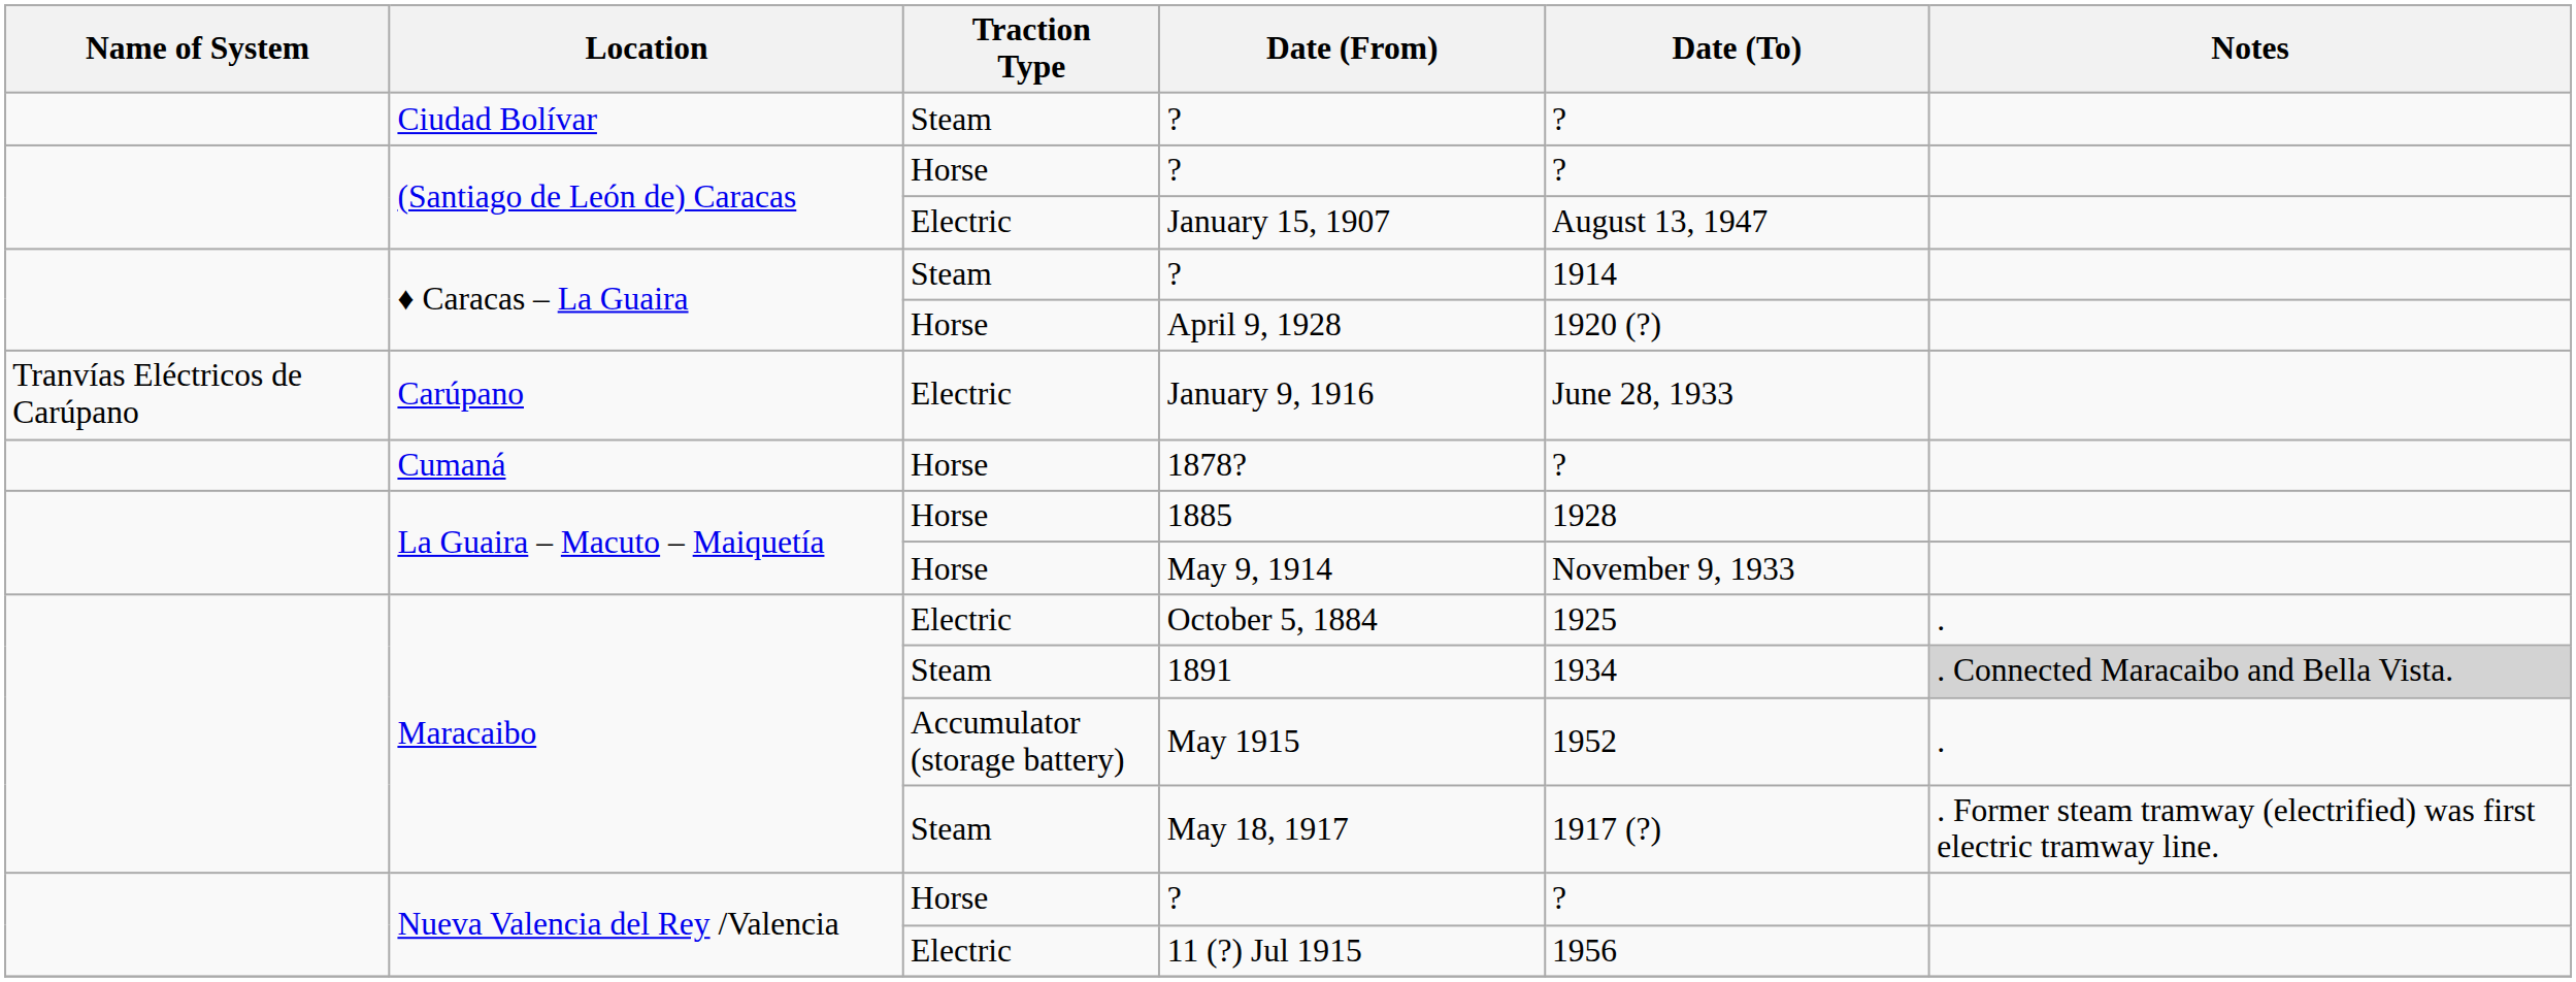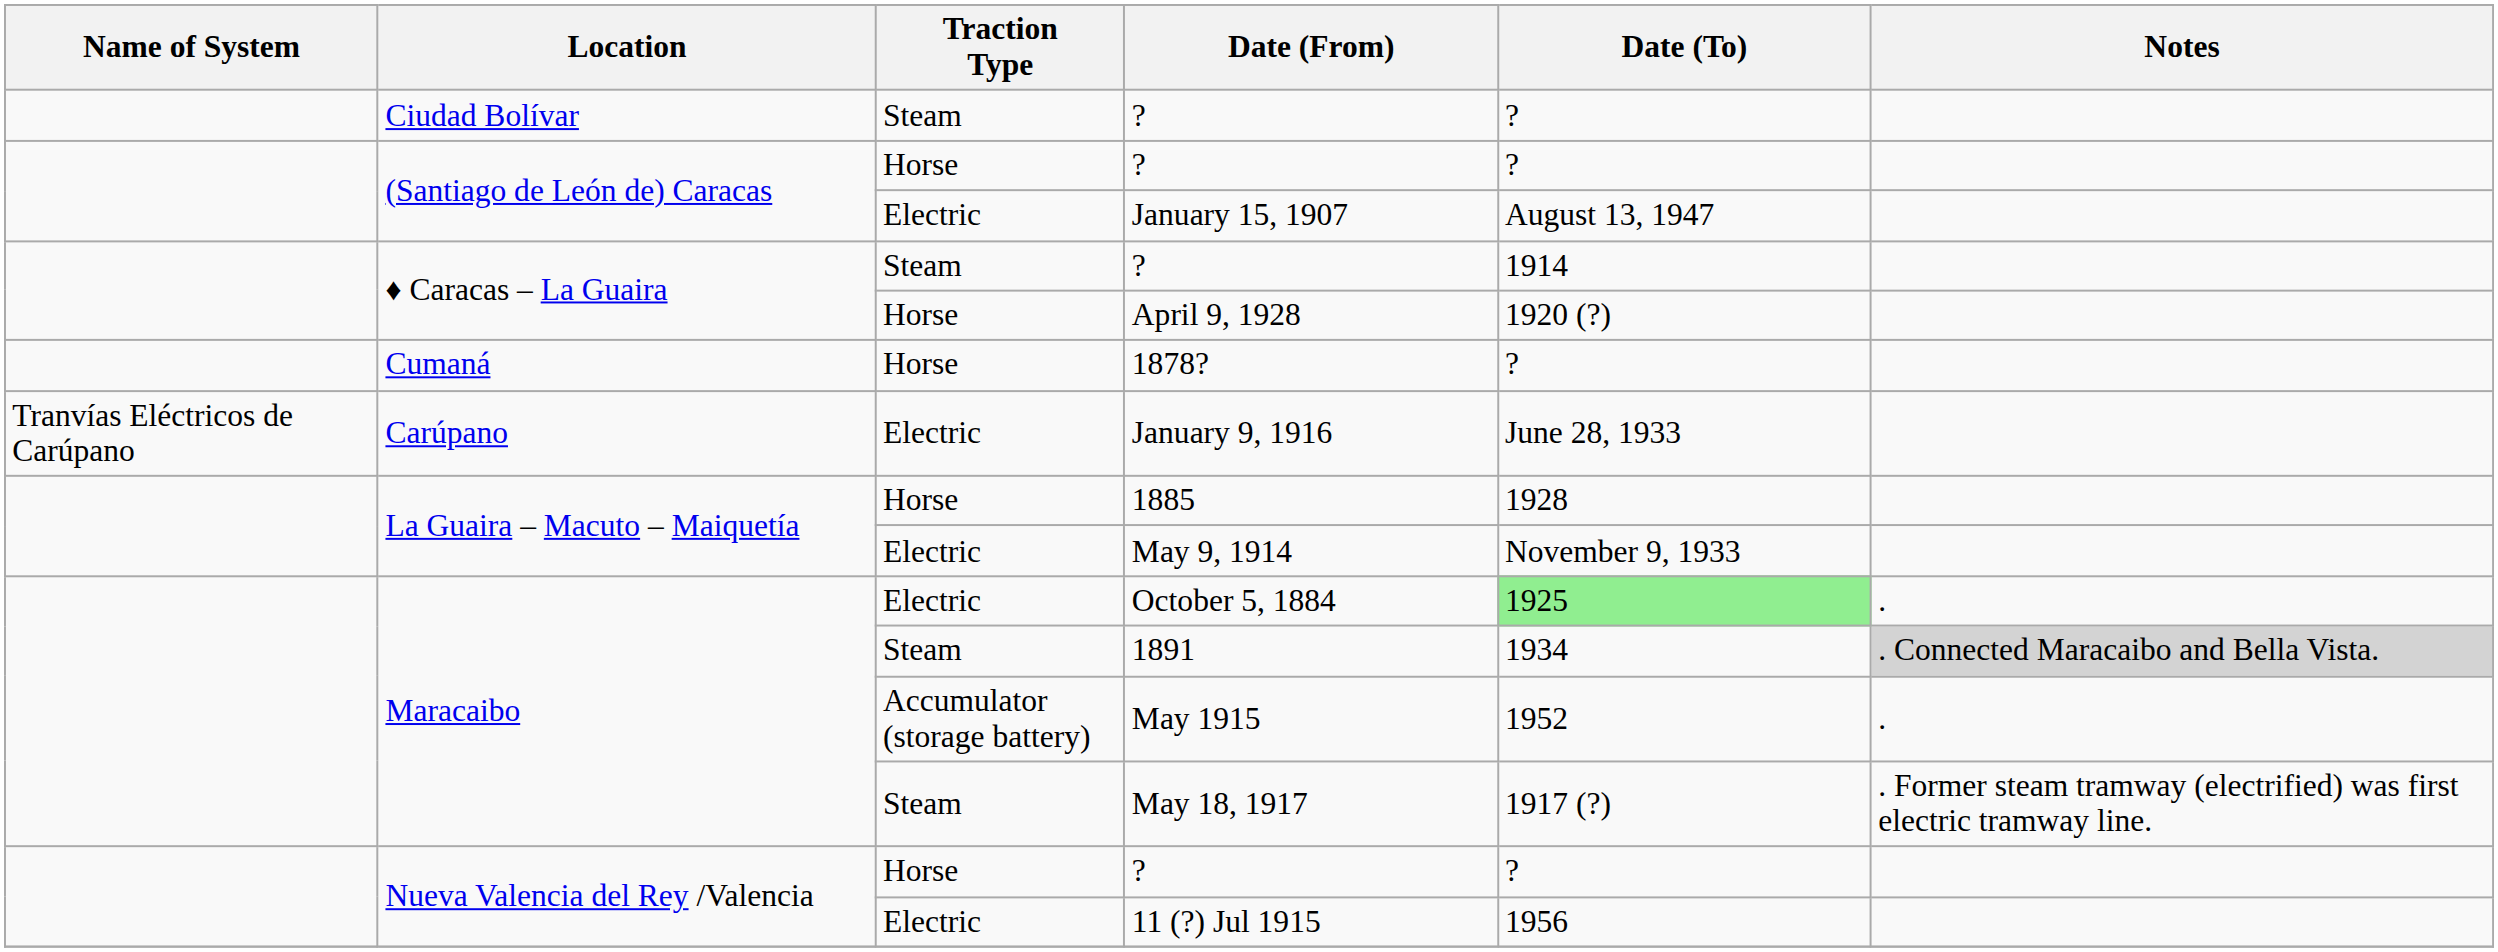rows swapped: January 9, 1916 <-> 1878?
May 9, 1914 | Traction Type: Horse -> Electric
October 5, 1884 | Date (To): no background -> lightgreen background
